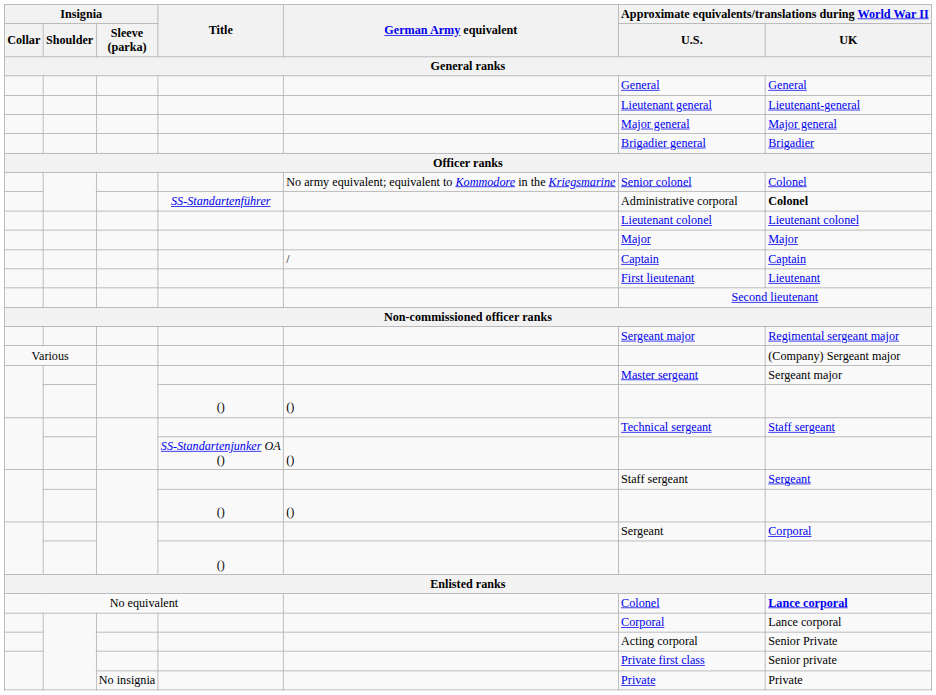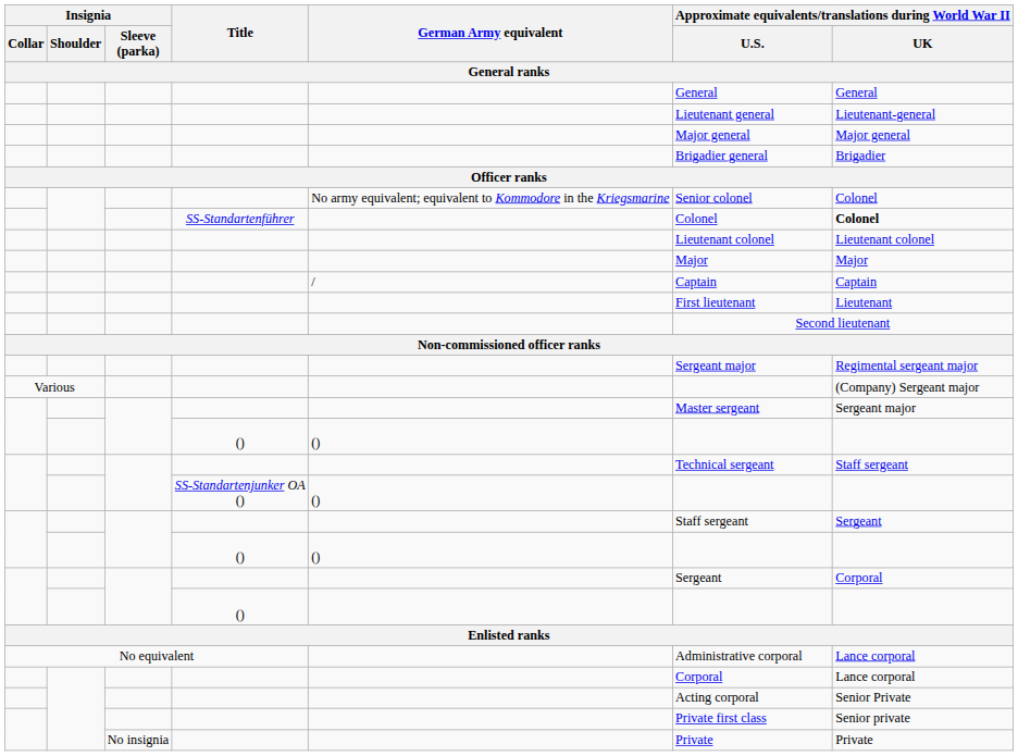SS-Standartenführer | column 6: Administrative corporal -> Colonel
No equivalent | column 6: Colonel -> Administrative corporal
No equivalent | column 7: bold -> normal
